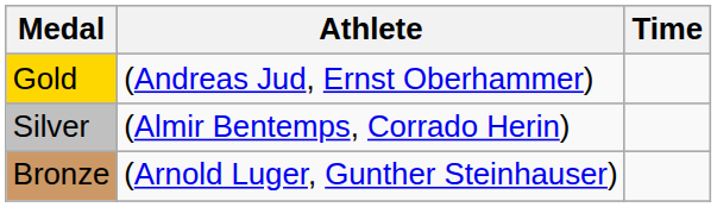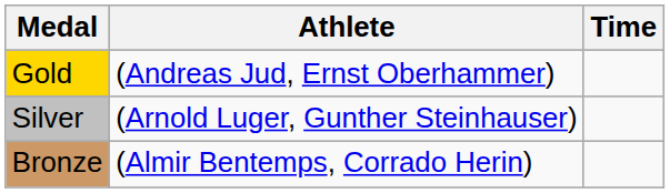Silver | Athlete: (Almir Bentemps, Corrado Herin) -> (Arnold Luger, Gunther Steinhauser)
Bronze | Athlete: (Arnold Luger, Gunther Steinhauser) -> (Almir Bentemps, Corrado Herin)
